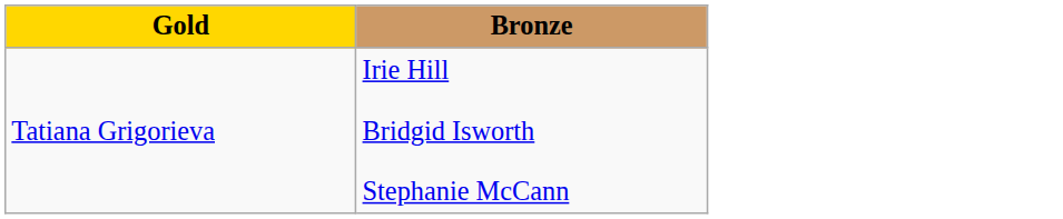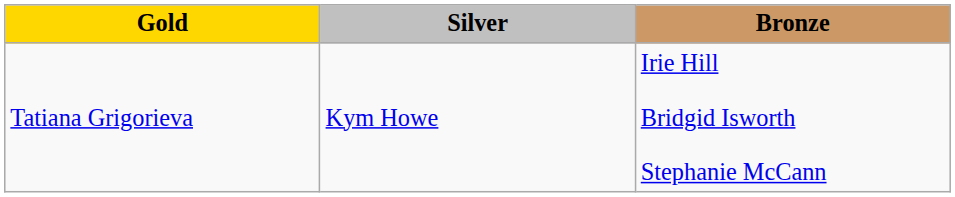+ column: Silver | Kym Howe
